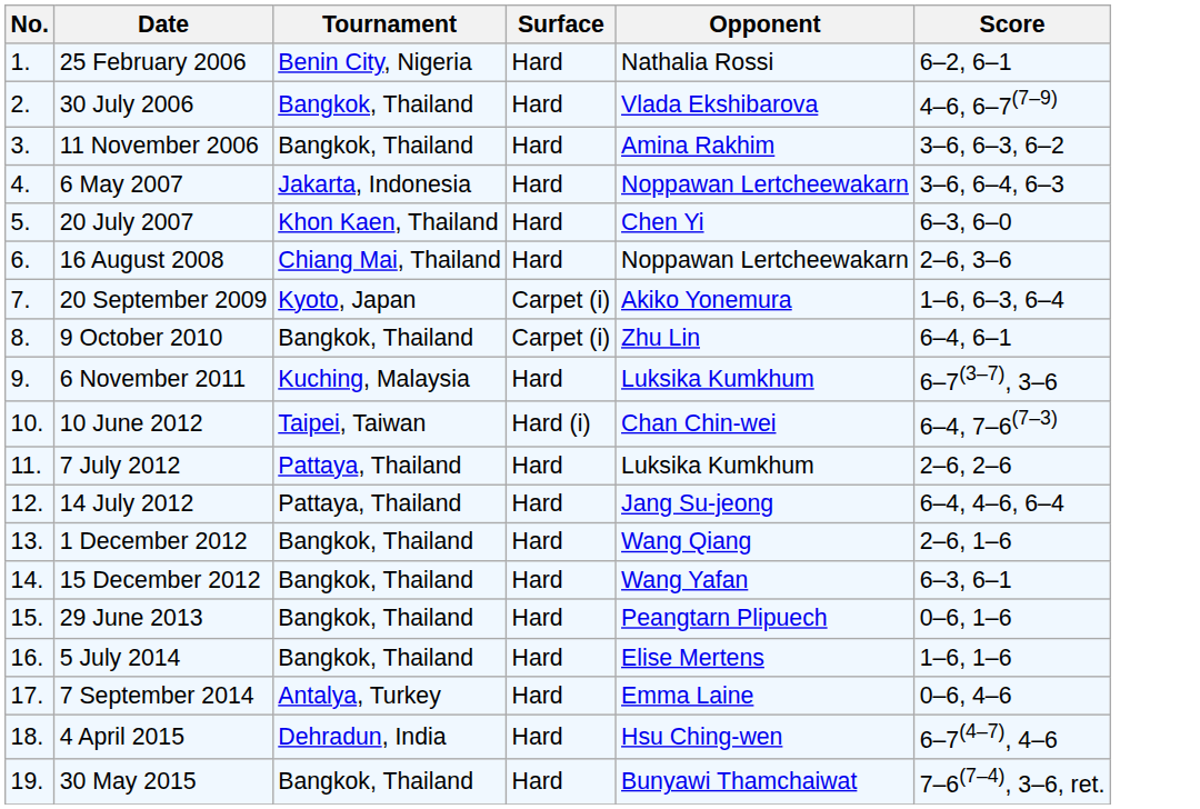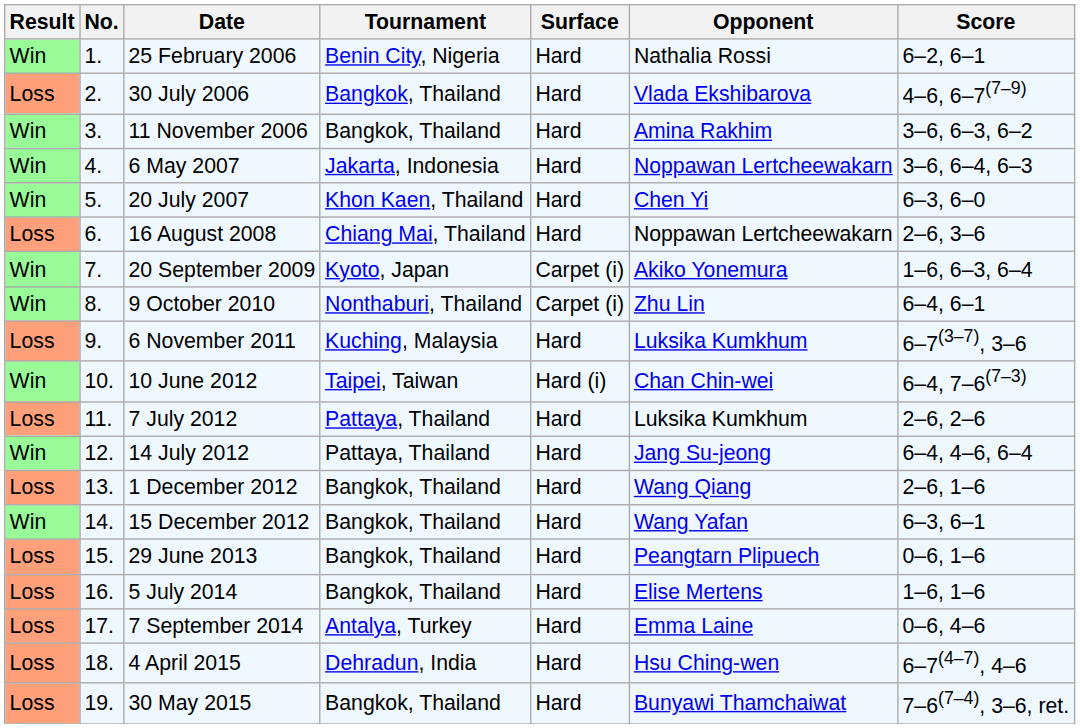+ column: Result | Win | Loss | Win | Win | Win | Loss | Win | Win | Loss | Win | Loss | Win | Loss | Win | Loss | Loss | Loss | Loss | Loss
9 October 2010 | Tournament: Bangkok, Thailand -> Nonthaburi, Thailand
